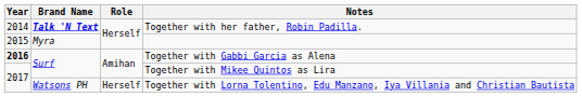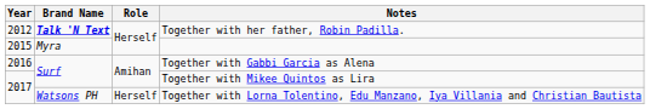Together with her father, Robin Padilla. | Year: 2014 -> 2012
Together with Gabbi Garcia as Alena | Year: bold -> normal
